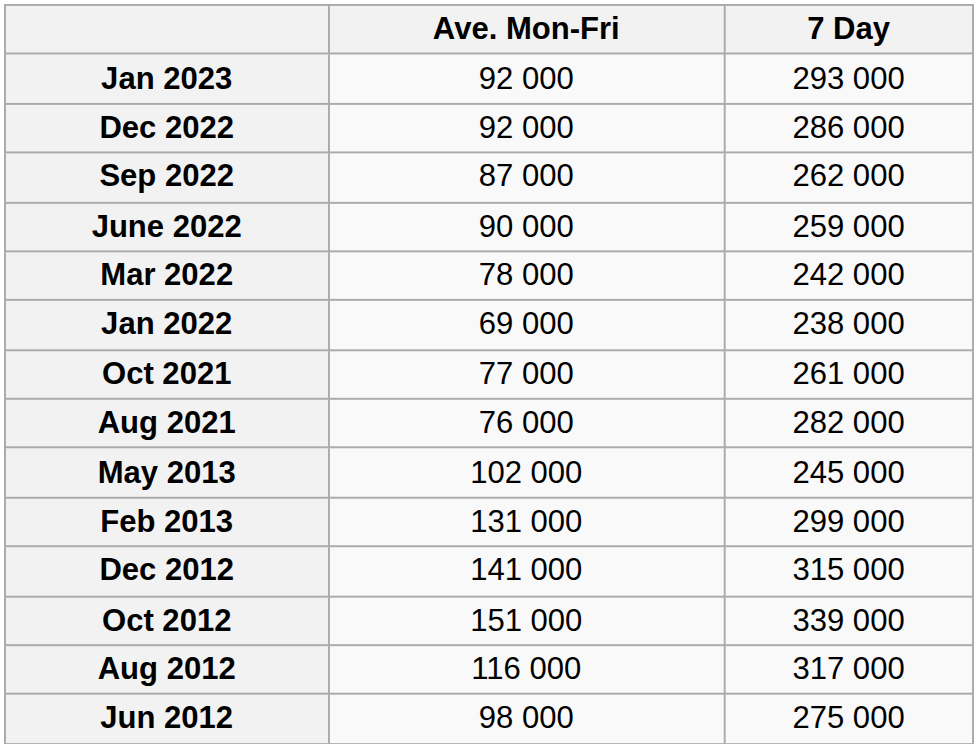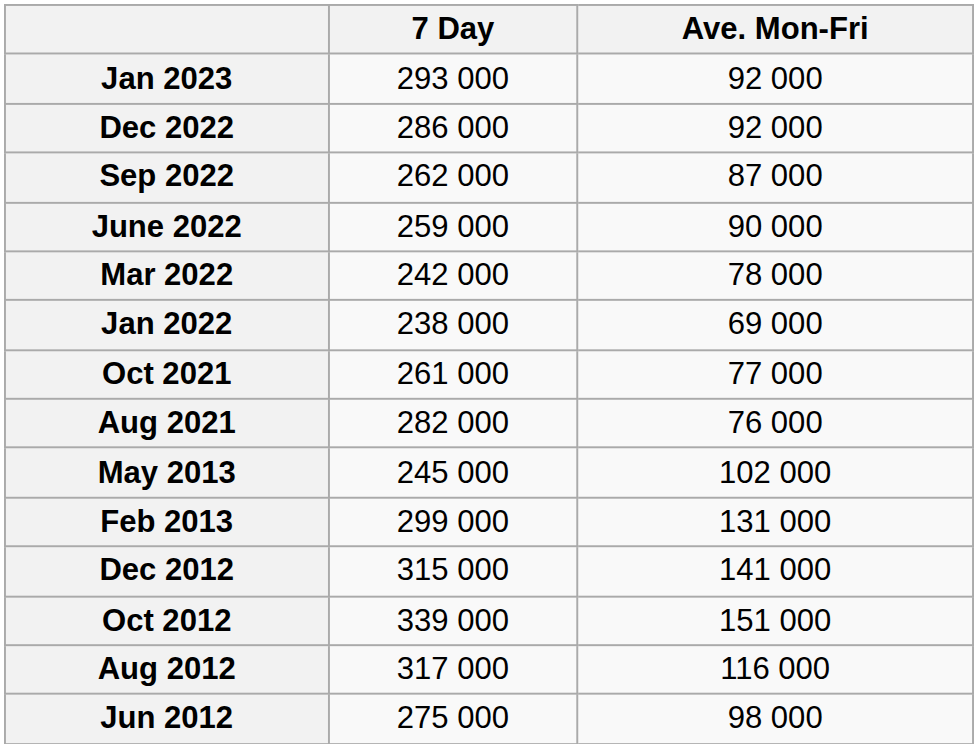columns swapped: 7 Day <-> Ave. Mon-Fri
